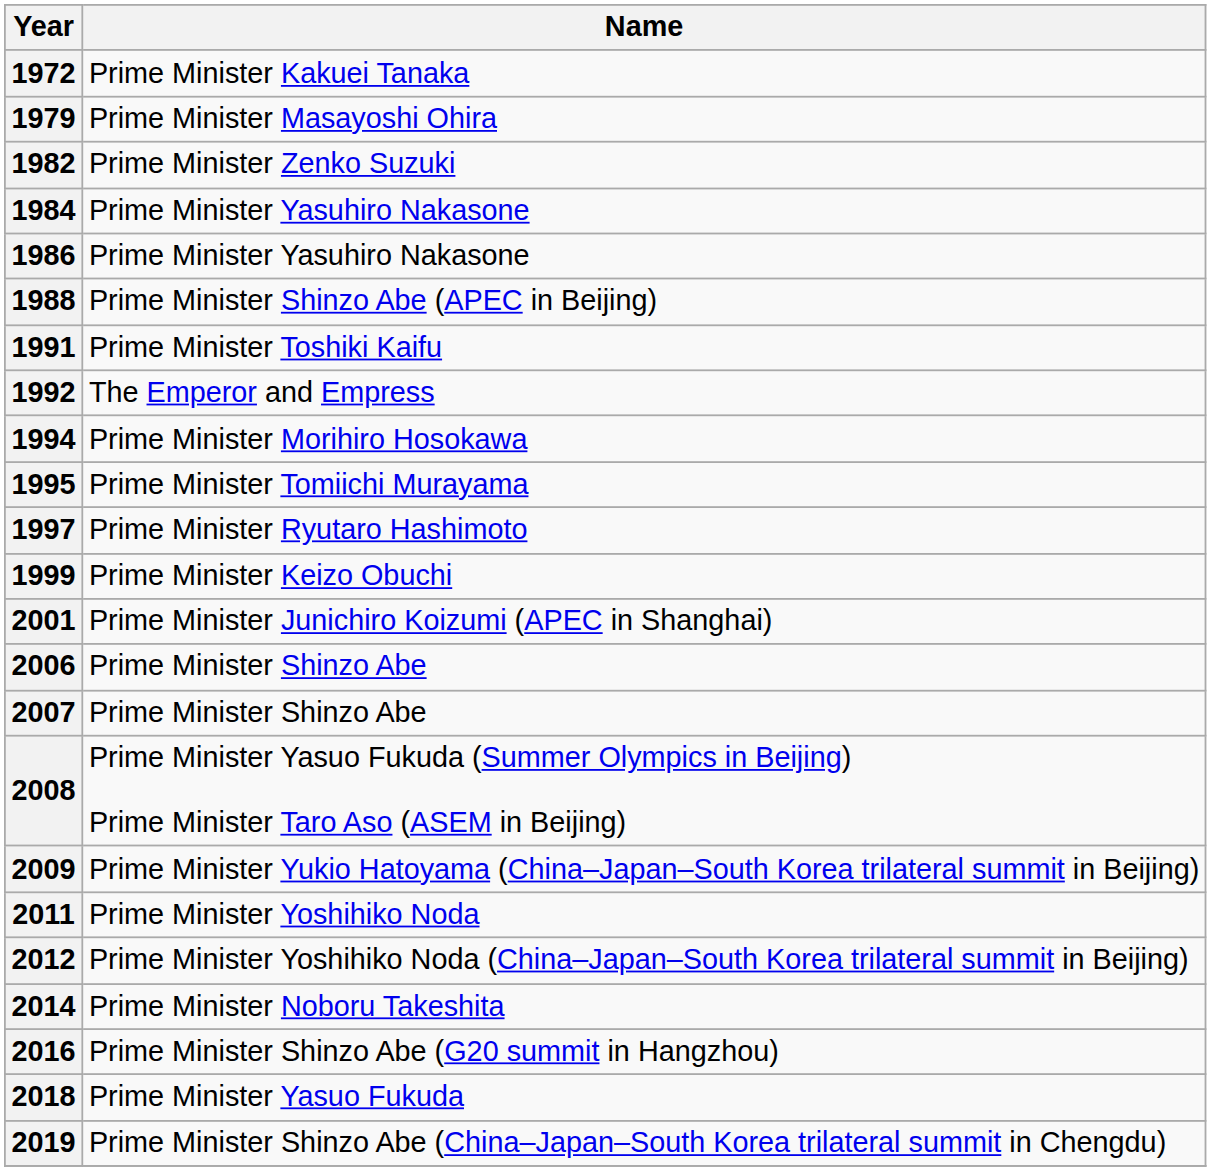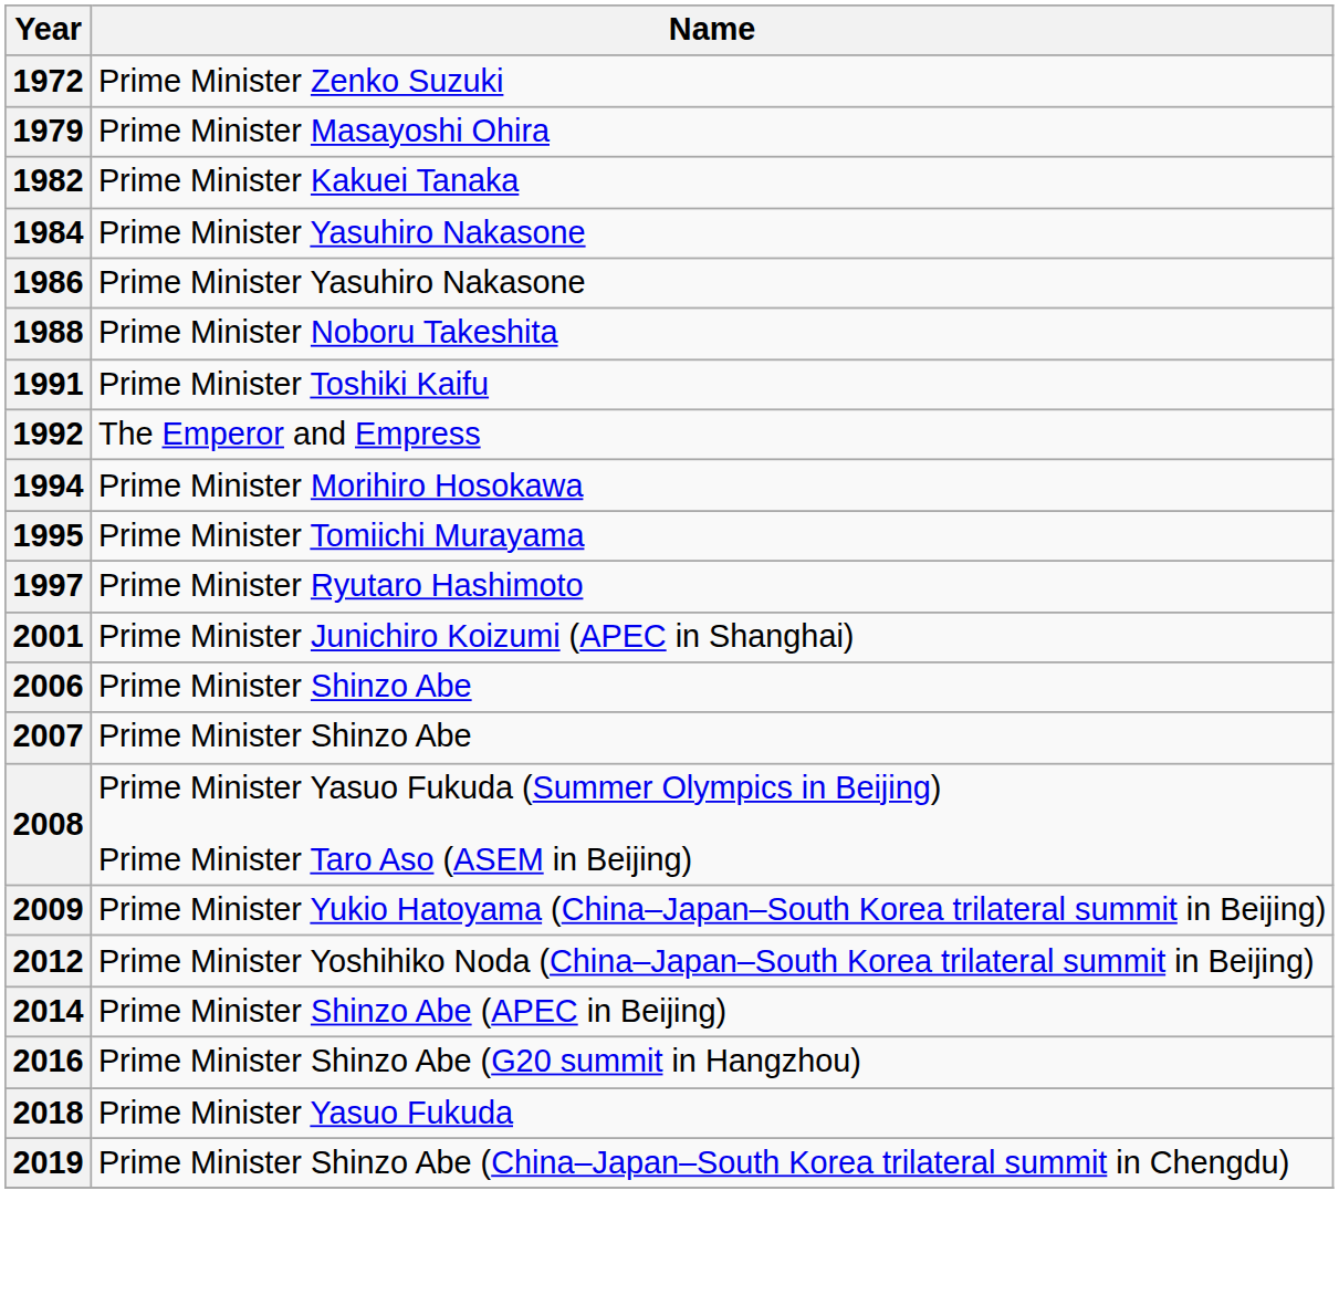1972 | Name: Prime Minister Kakuei Tanaka -> Prime Minister Zenko Suzuki
1982 | Name: Prime Minister Zenko Suzuki -> Prime Minister Kakuei Tanaka
1988 | Name: Prime Minister Shinzo Abe (APEC in Beijing) -> Prime Minister Noboru Takeshita
- row: 1999 | Prime Minister Keizo Obuchi
- row: 2011 | Prime Minister Yoshihiko Noda
2014 | Name: Prime Minister Noboru Takeshita -> Prime Minister Shinzo Abe (APEC in Beijing)
